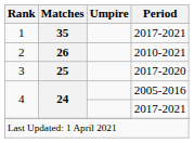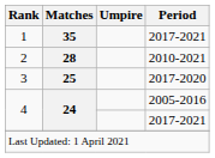2 | Matches: 26 -> 28
